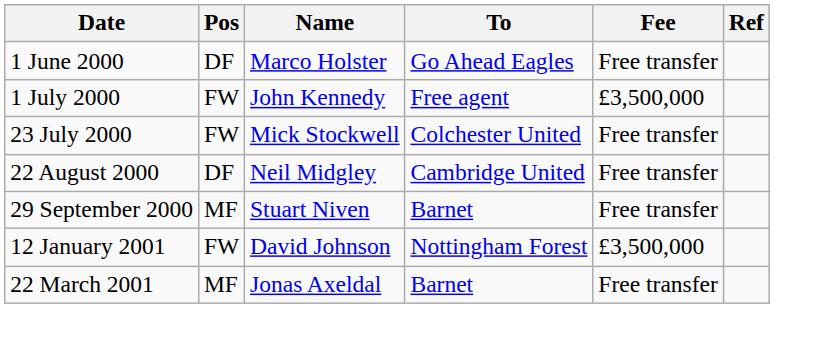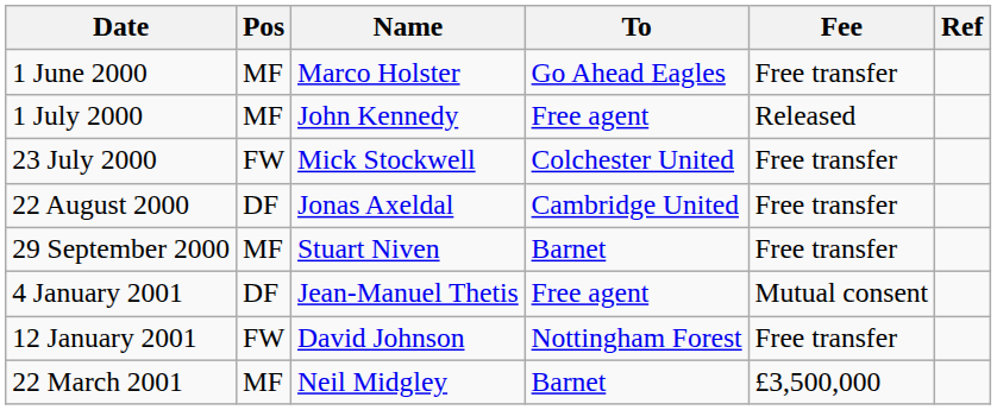1 June 2000 | Pos: DF -> MF
1 July 2000 | Pos: FW -> MF
1 July 2000 | Fee: £3,500,000 -> Released
22 August 2000 | Name: Neil Midgley -> Jonas Axeldal
+ row: 4 January 2001 | DF | Jean-Manuel Thetis | Free agent | Mutual consent
12 January 2001 | Fee: £3,500,000 -> Free transfer
22 March 2001 | Name: Jonas Axeldal -> Neil Midgley
22 March 2001 | Fee: Free transfer -> £3,500,000
